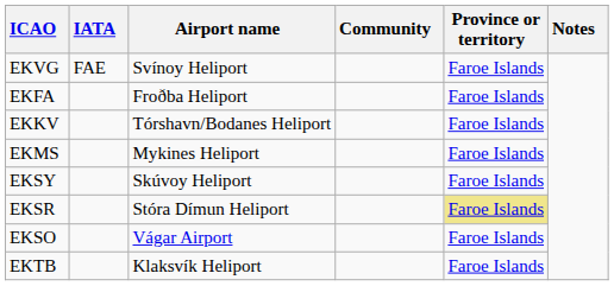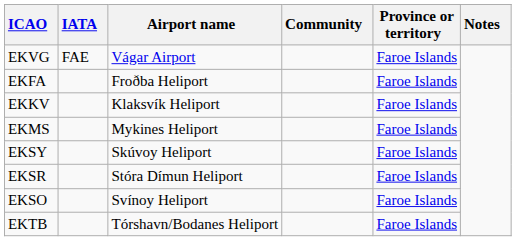EKVG | Airport name: Svínoy Heliport -> Vágar Airport
EKKV | Airport name: Tórshavn/Bodanes Heliport -> Klaksvík Heliport
EKSR | Province or territory: khaki background -> no background
EKSO | Airport name: Vágar Airport -> Svínoy Heliport
EKTB | Airport name: Klaksvík Heliport -> Tórshavn/Bodanes Heliport
